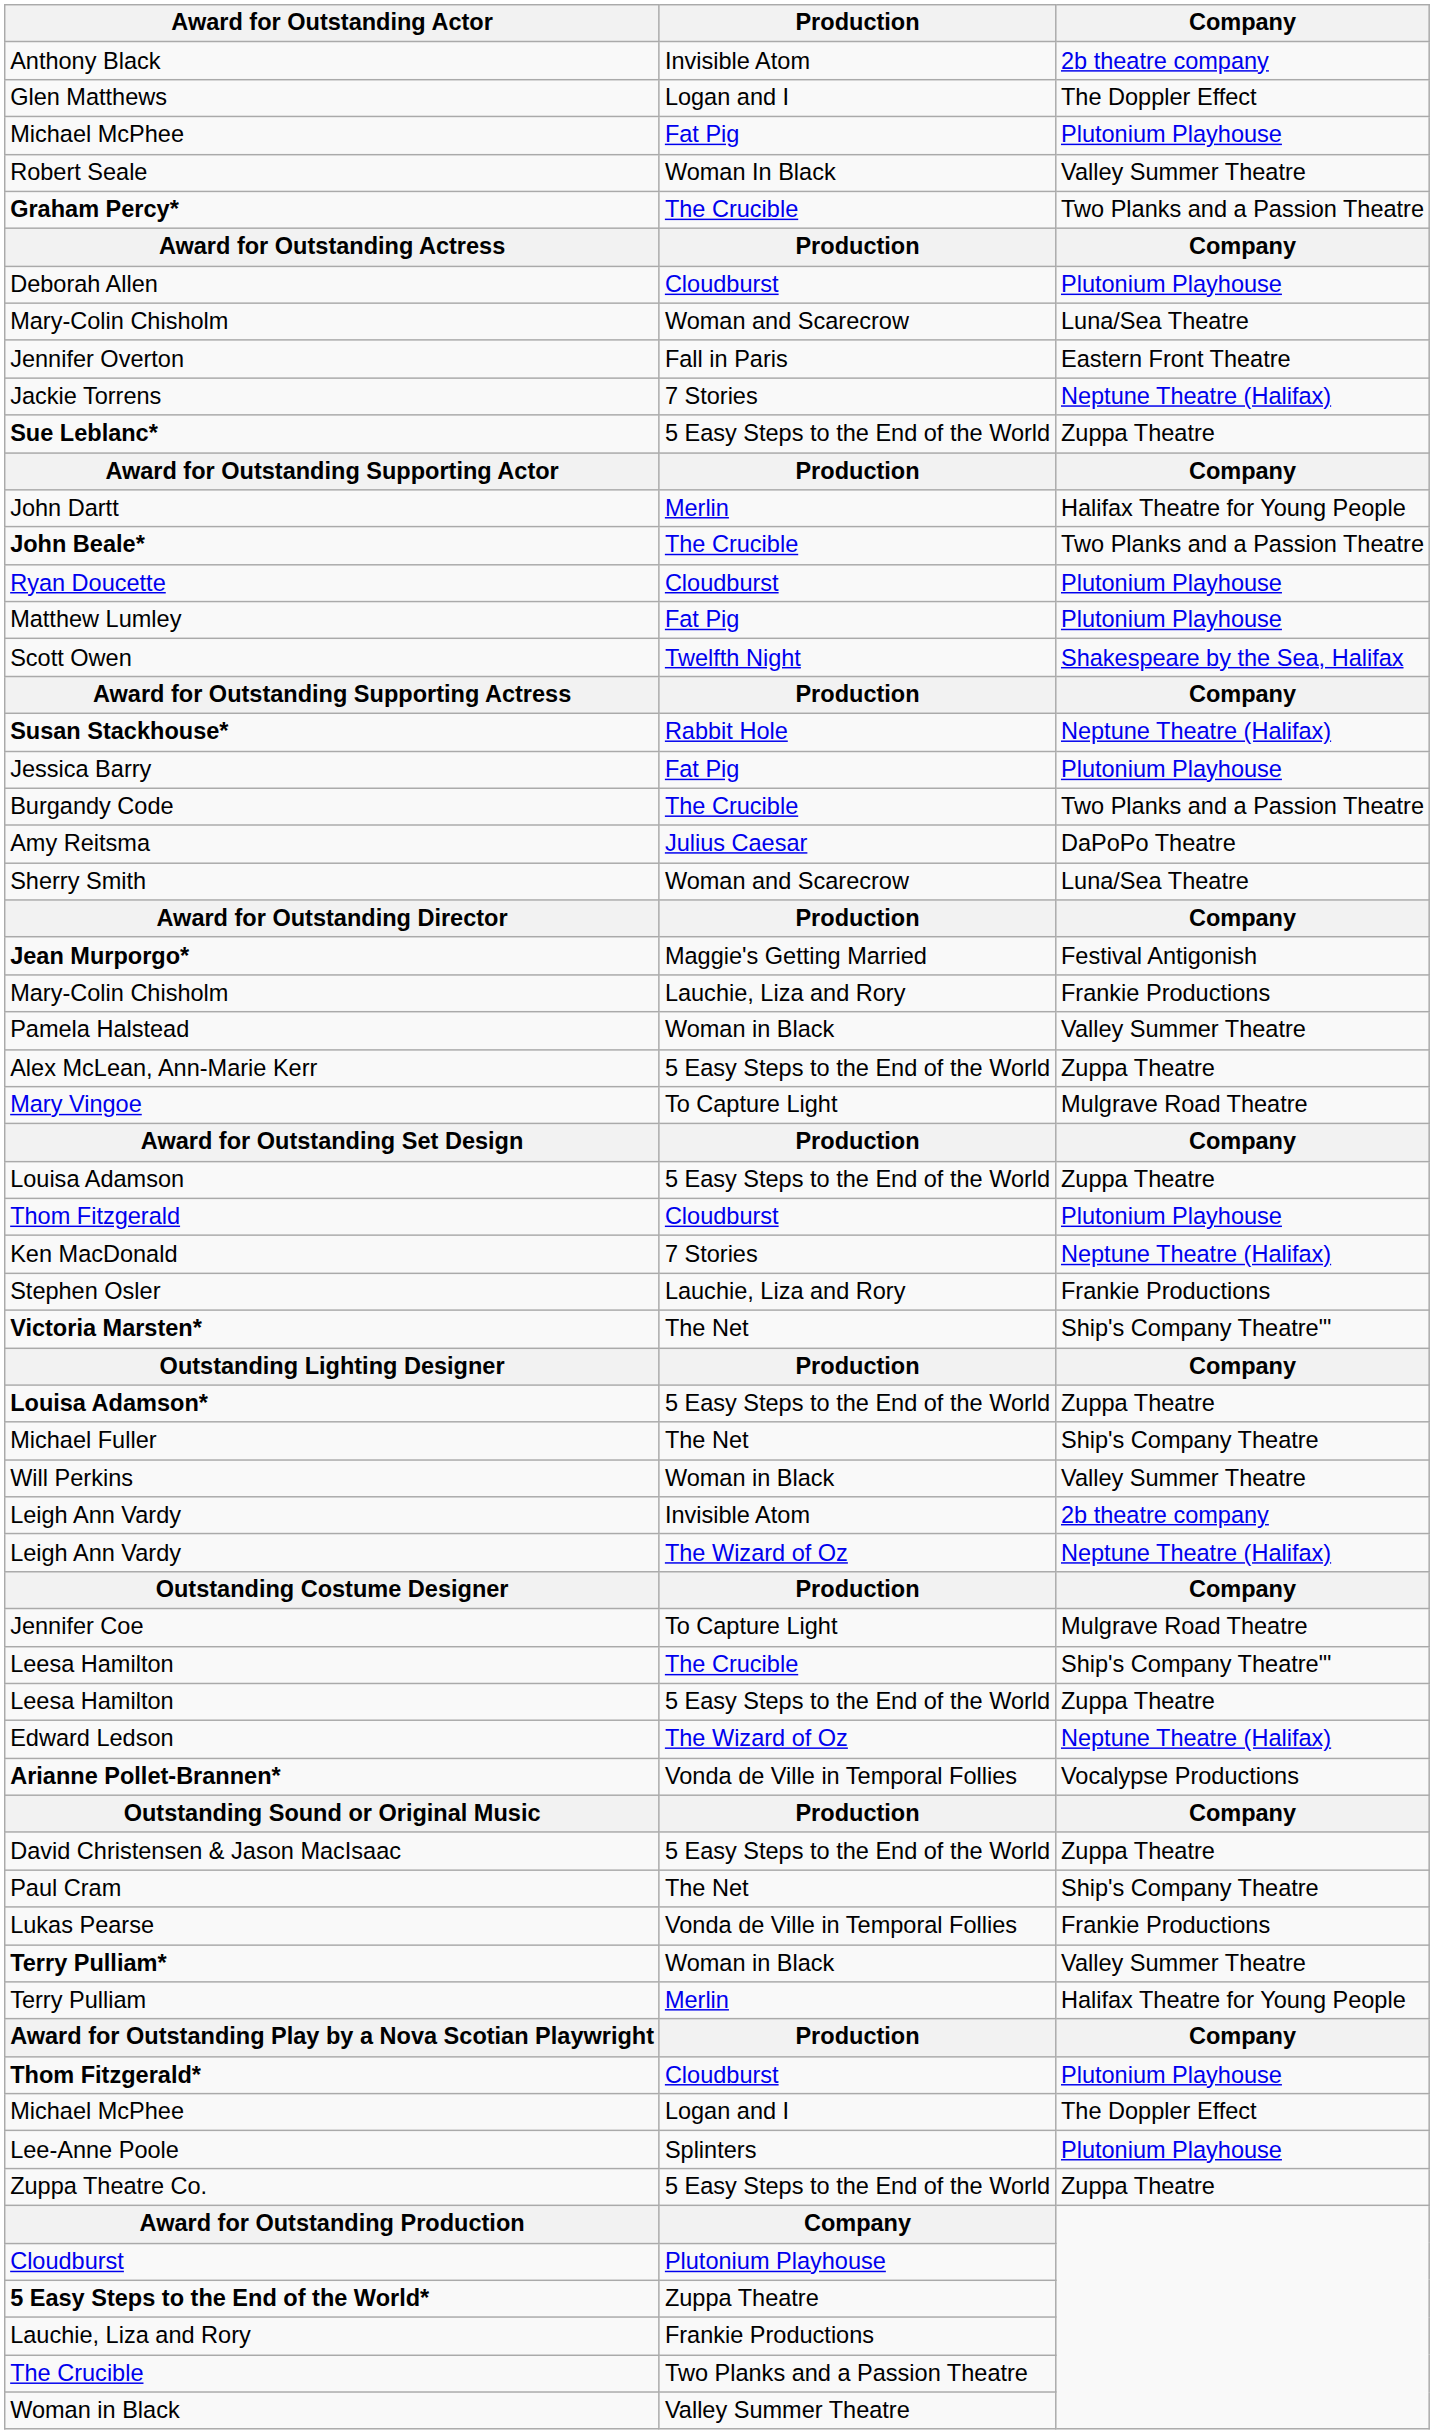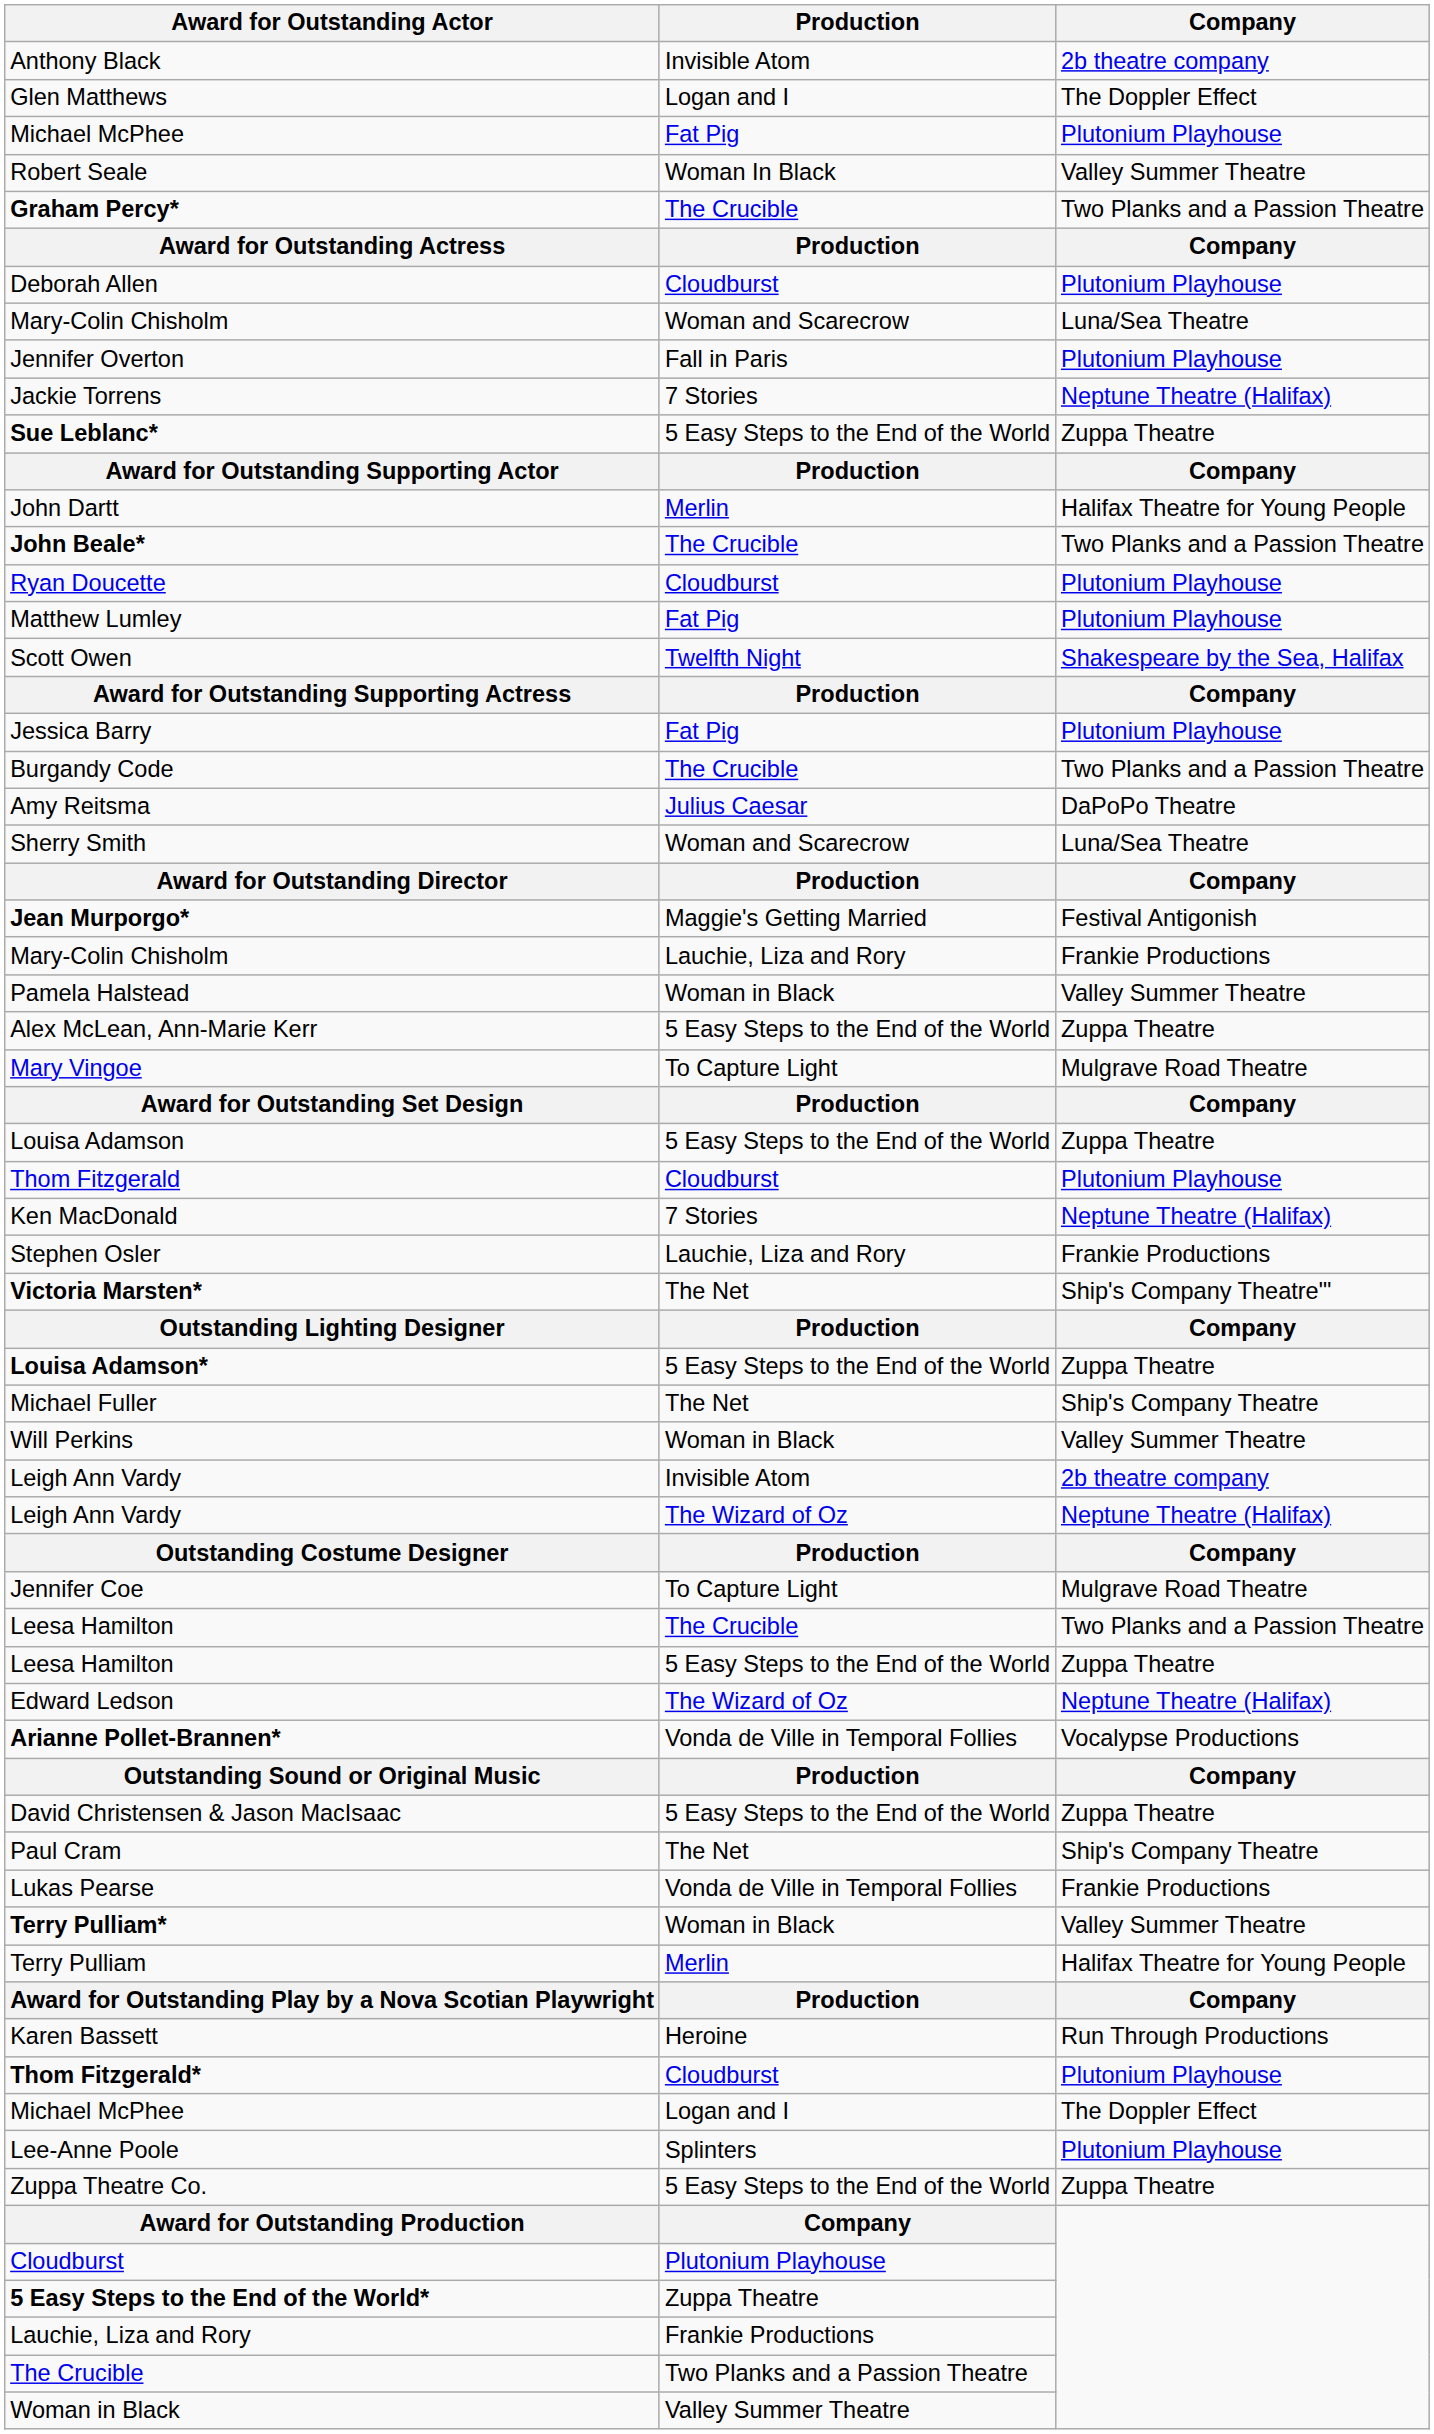Jennifer Overton | Company: Eastern Front Theatre -> Plutonium Playhouse
- row: Susan Stackhouse* | Rabbit Hole | Neptune Theatre (Halifax)
Leesa Hamilton / The Crucible | Company: Ship's Company Theatre"' -> Two Planks and a Passion Theatre
+ row: Karen Bassett | Heroine | Run Through Productions
